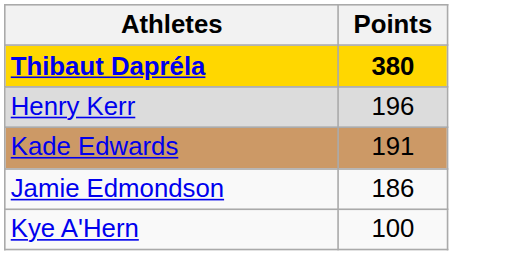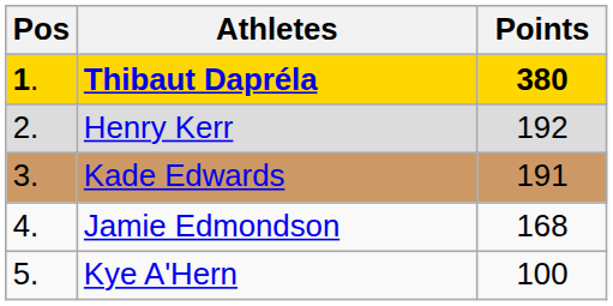+ column: Pos | 1. | 2. | 3. | 4. | 5.
Henry Kerr | Points: 196 -> 192
Jamie Edmondson | Points: 186 -> 168
